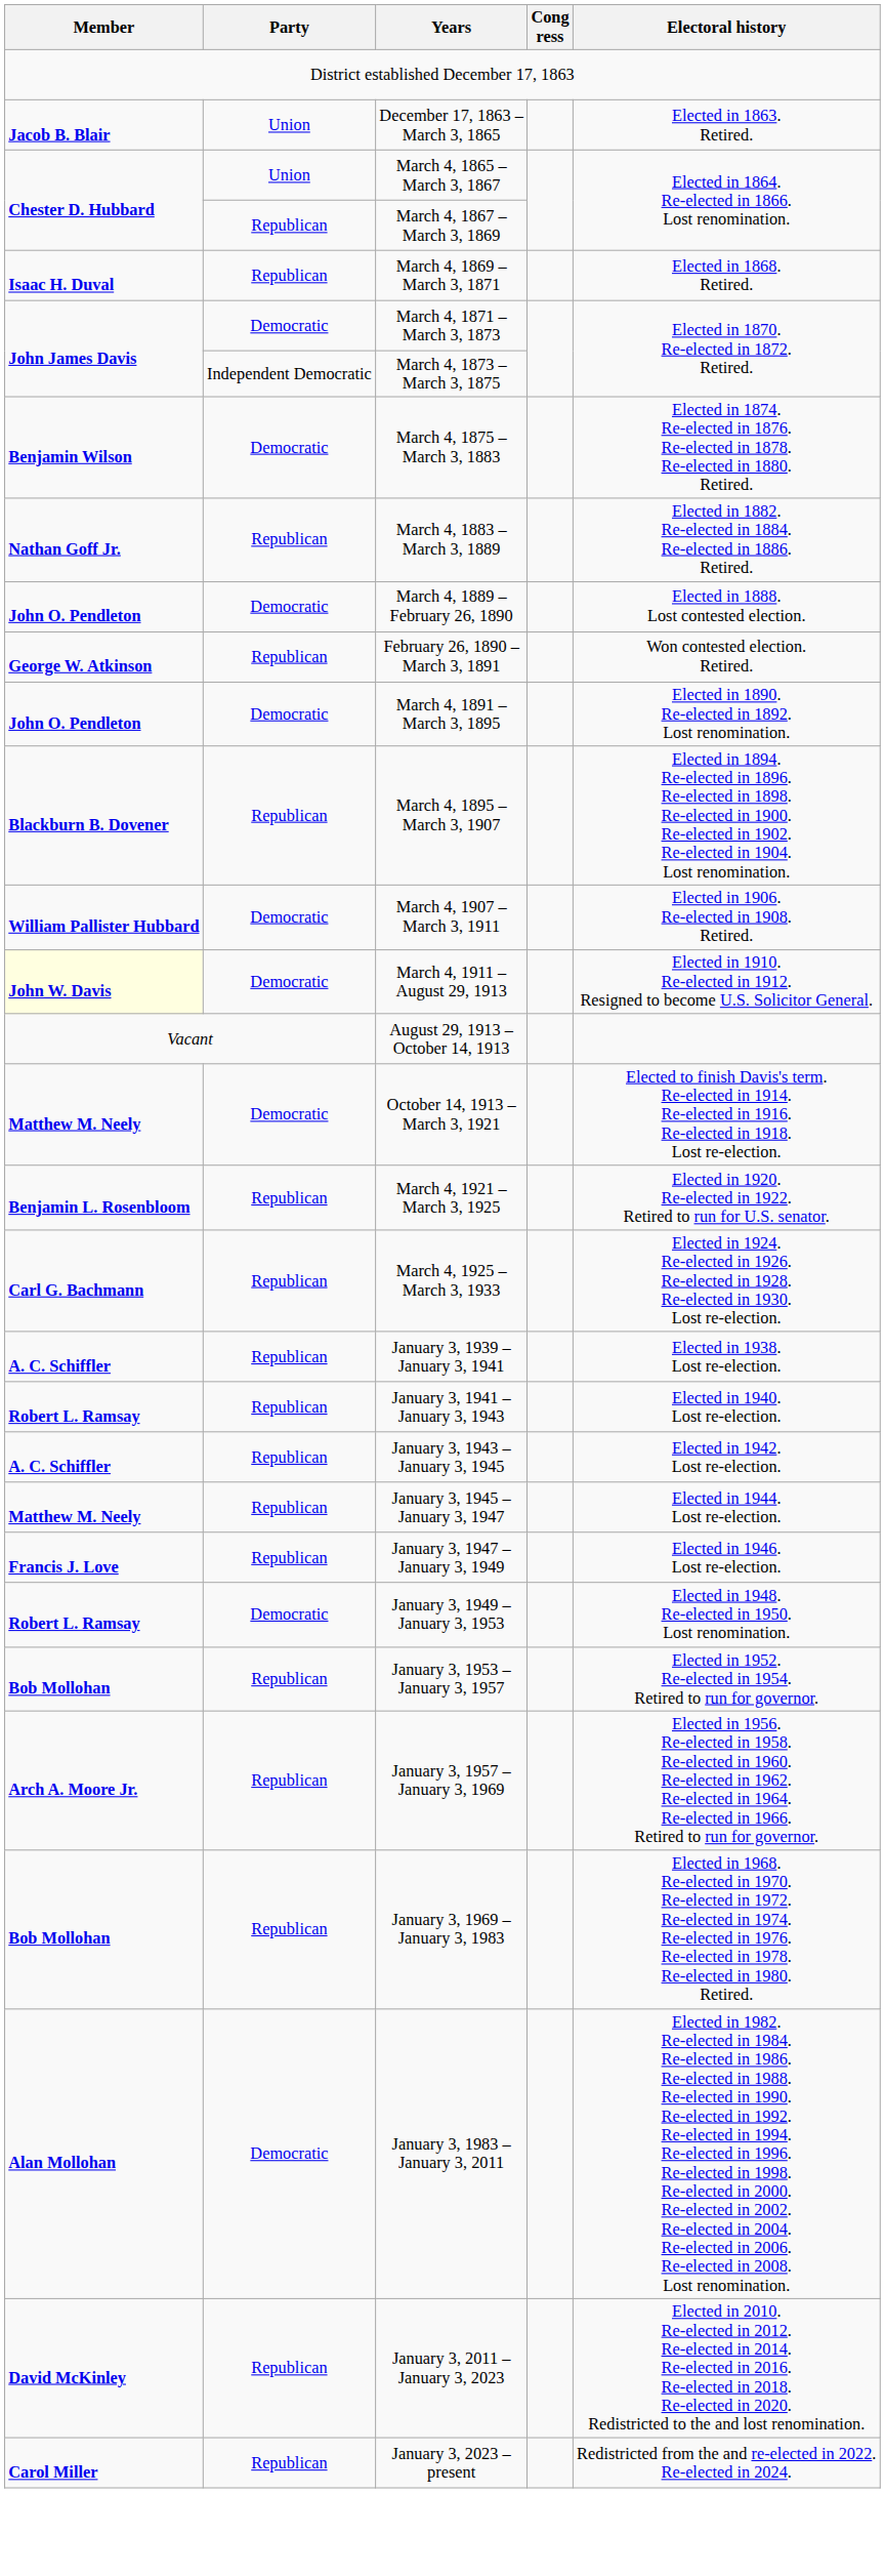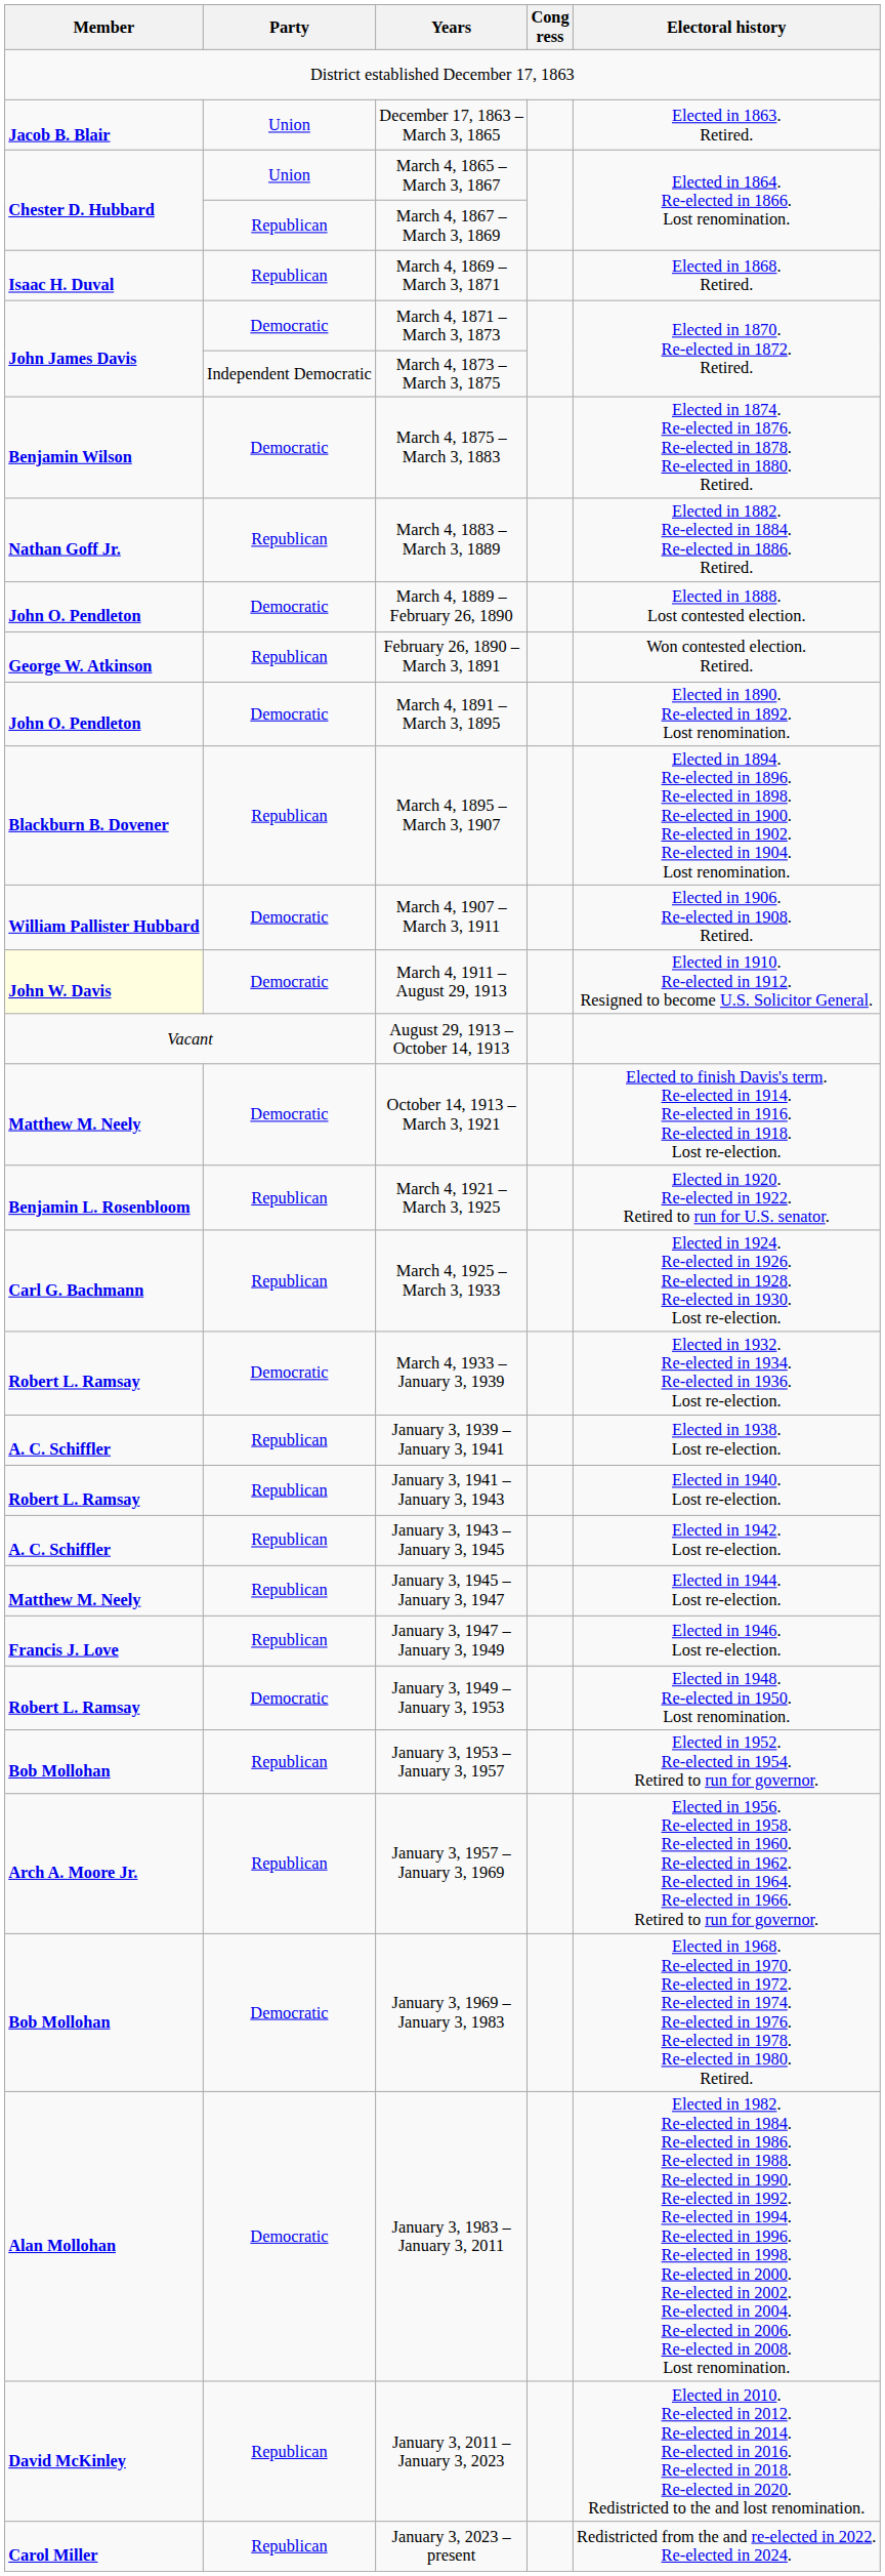+ row: Robert L. Ramsay | Democratic | March 4, 1933 – January 3, 1939 | Elected in 1932. Re-elected in 1934. Re-elected in 1936. Lost re-election.
January 3, 1969 – January 3, 1983 | Party: Republican -> Democratic
